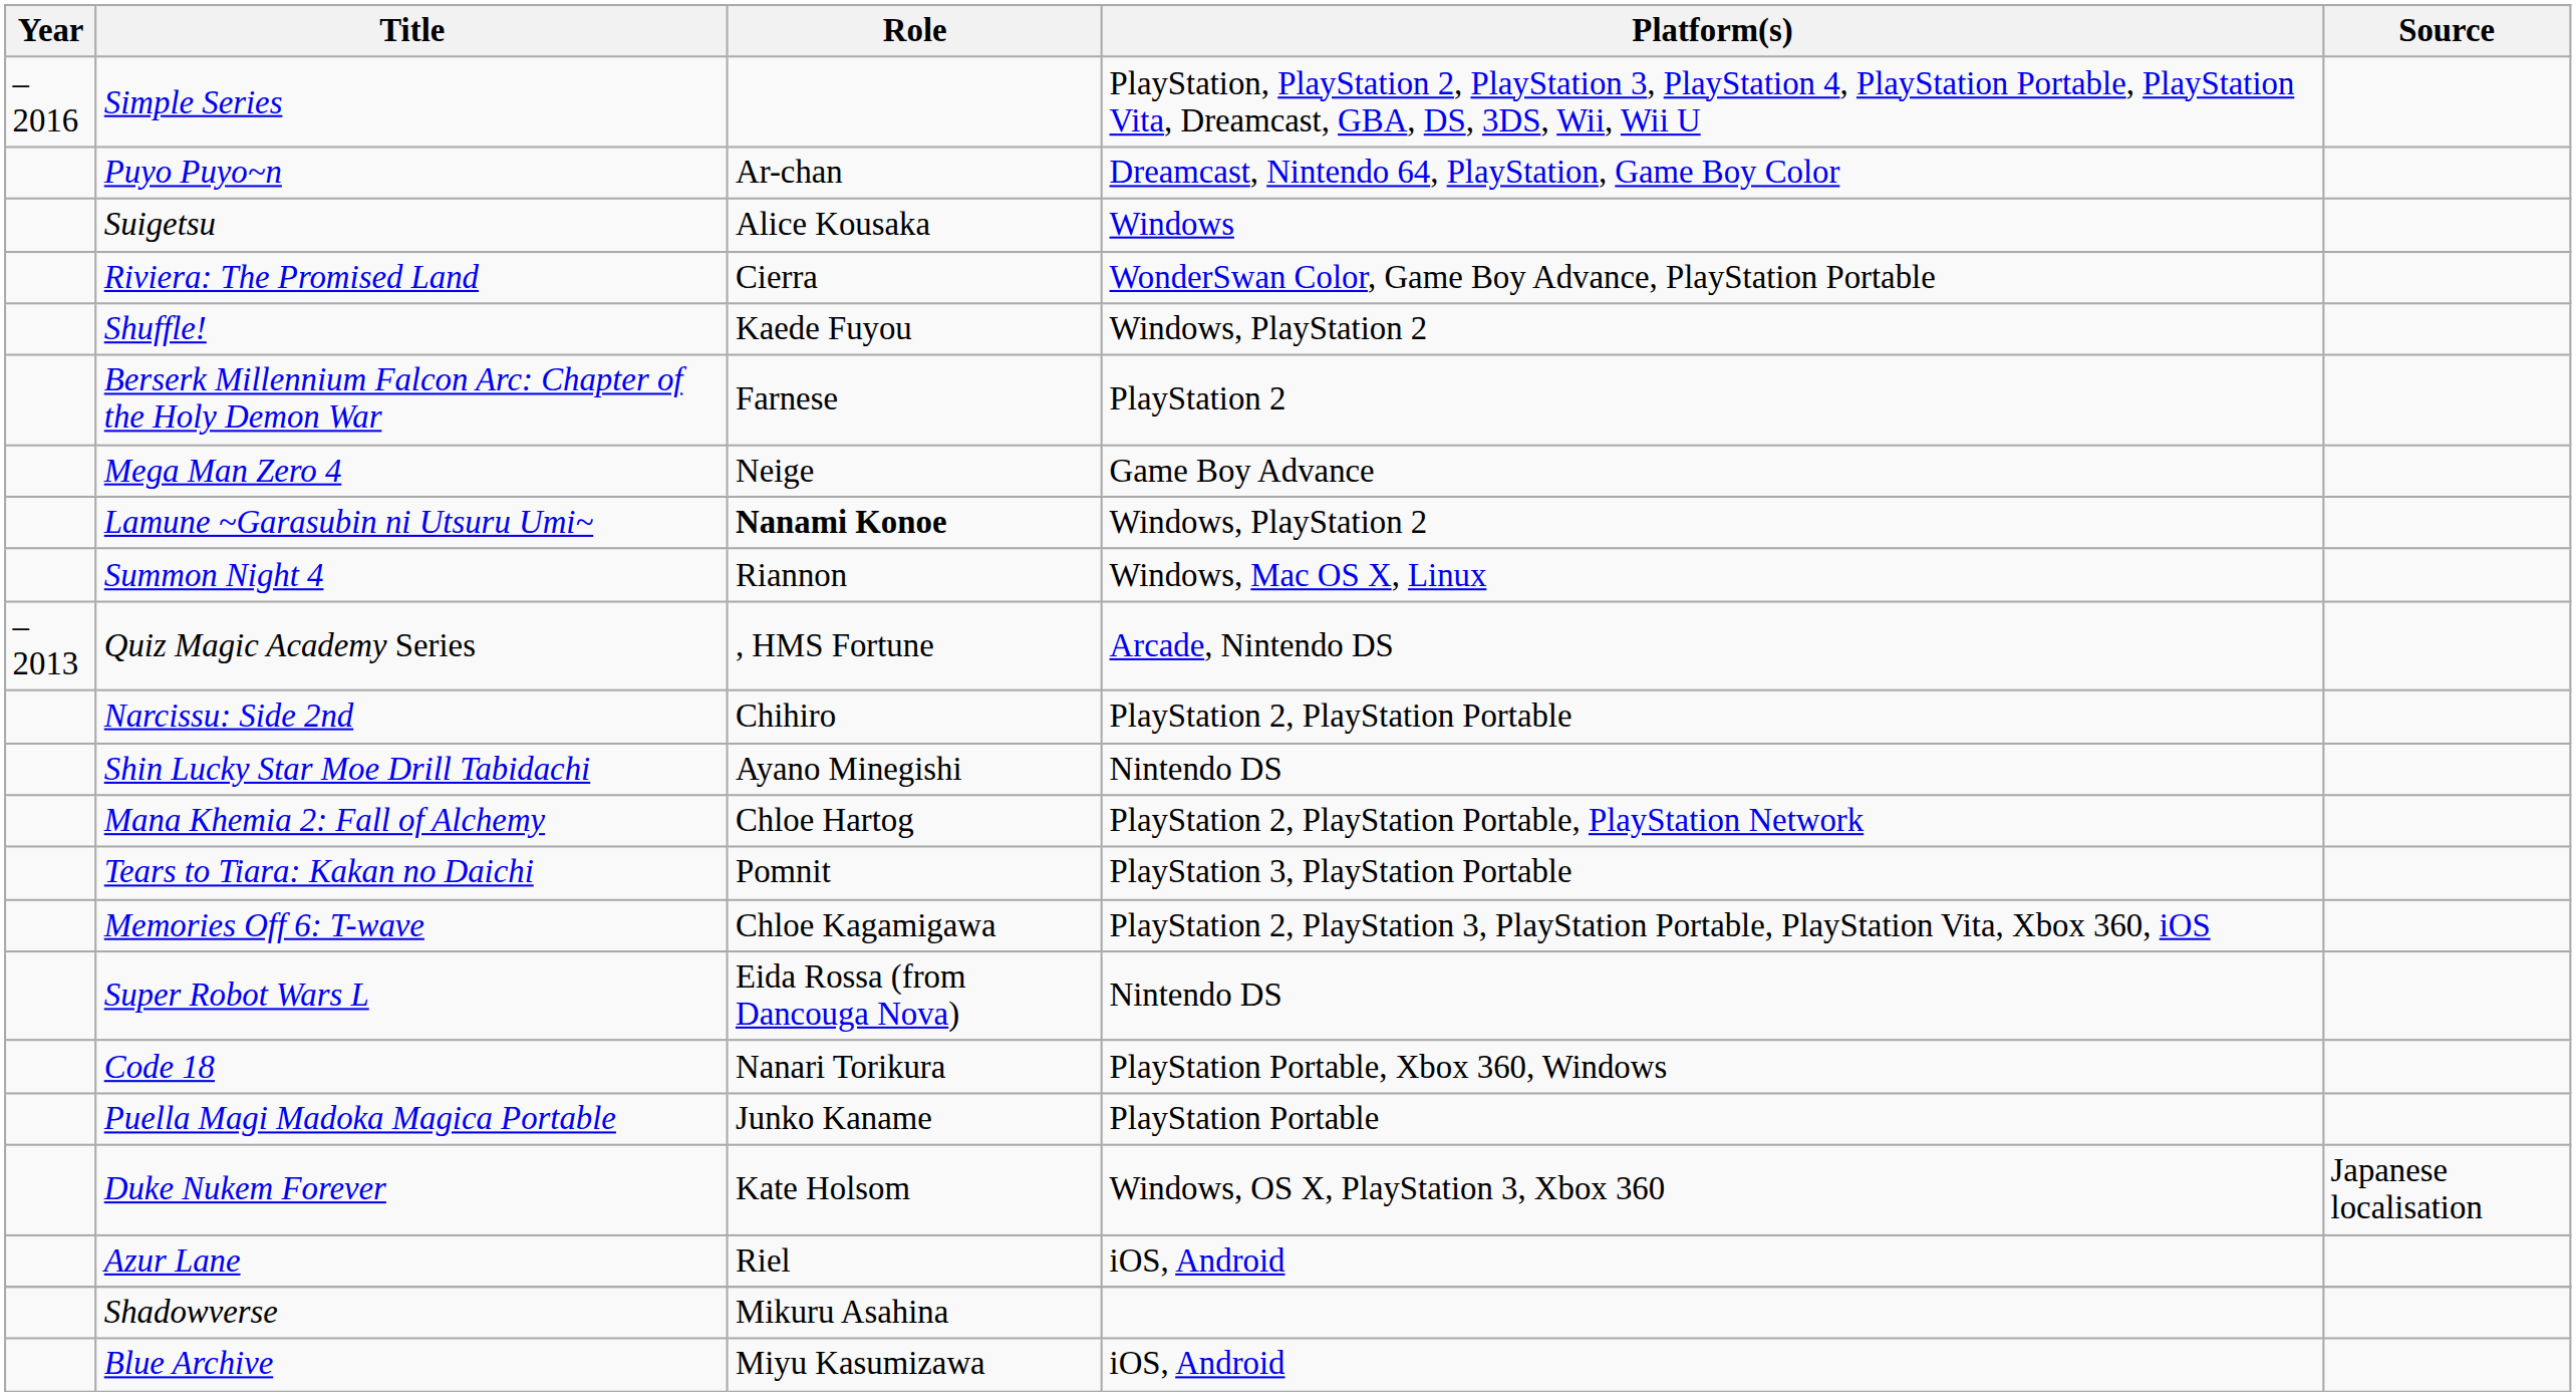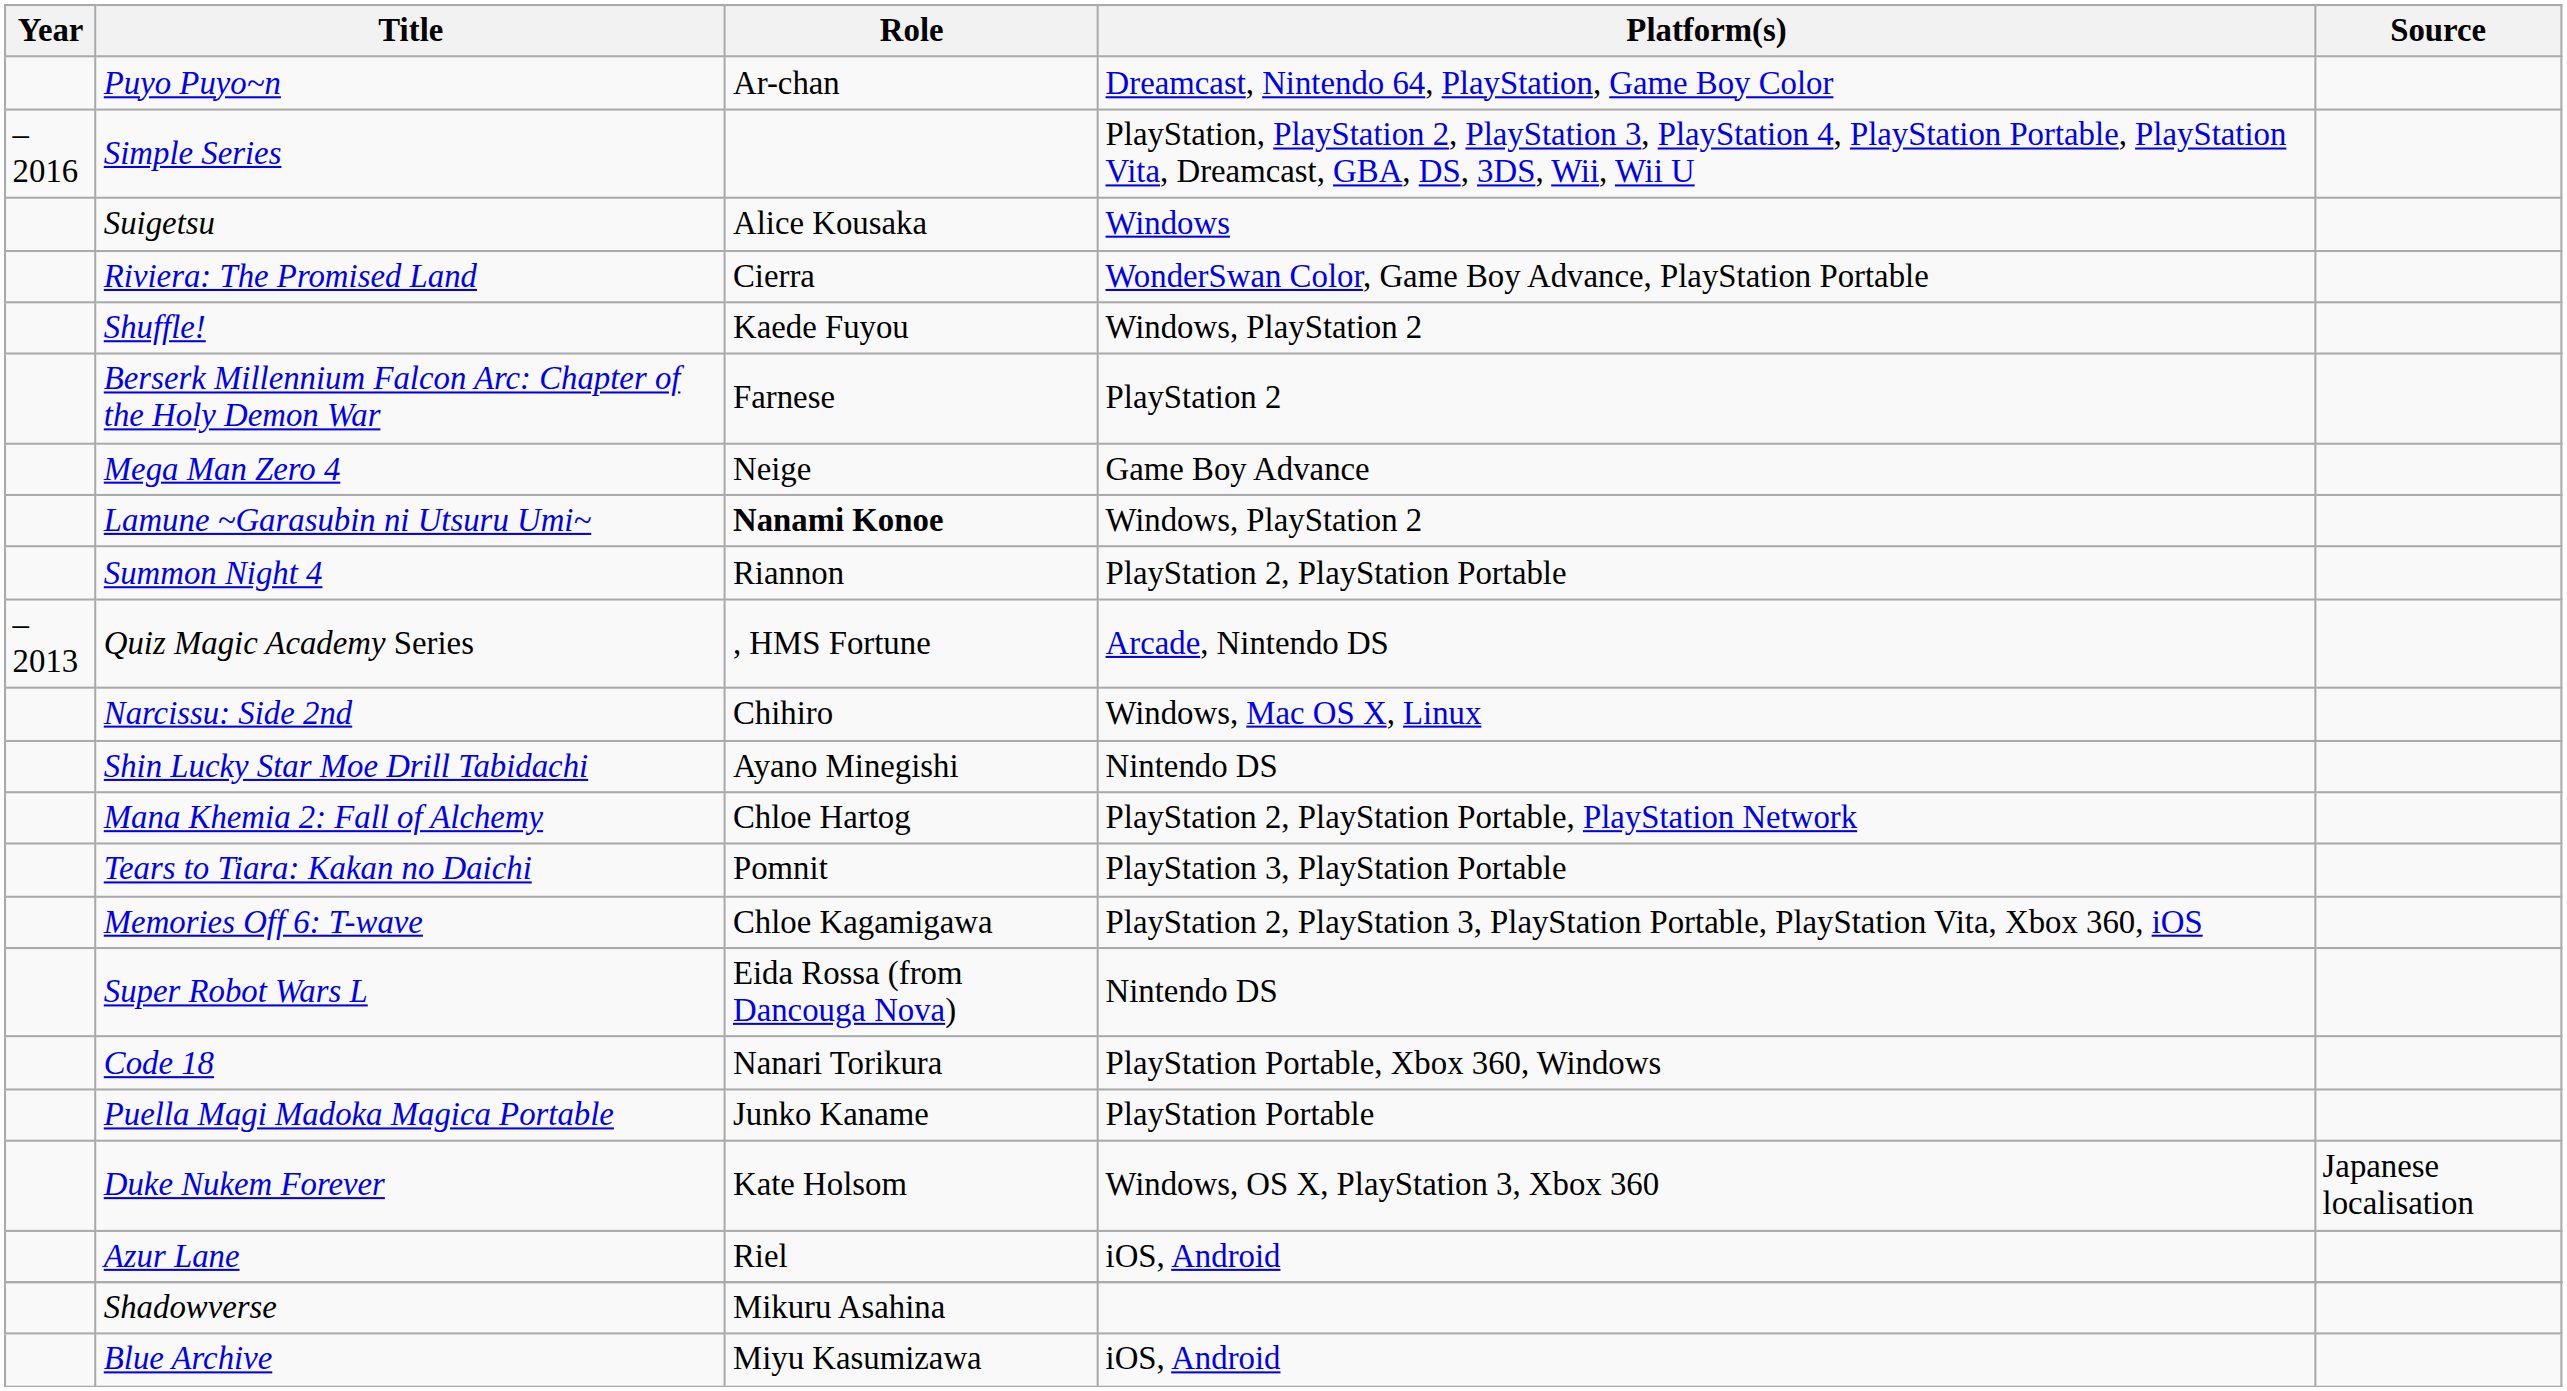rows swapped: Puyo Puyo~n <-> Simple Series
Summon Night 4 | Platform(s): Windows, Mac OS X, Linux -> PlayStation 2, PlayStation Portable
Narcissu: Side 2nd | Platform(s): PlayStation 2, PlayStation Portable -> Windows, Mac OS X, Linux
